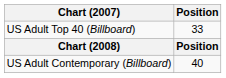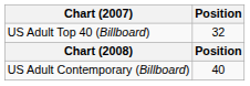US Adult Top 40 (Billboard) | Position: 33 -> 32
